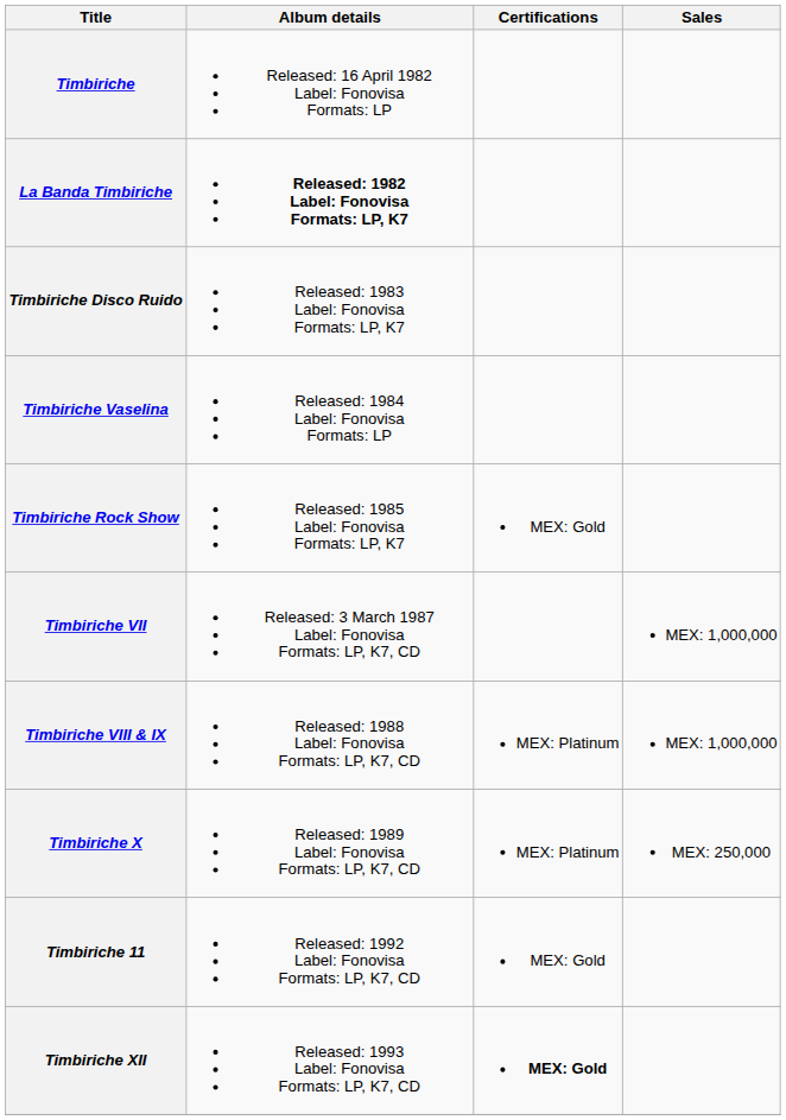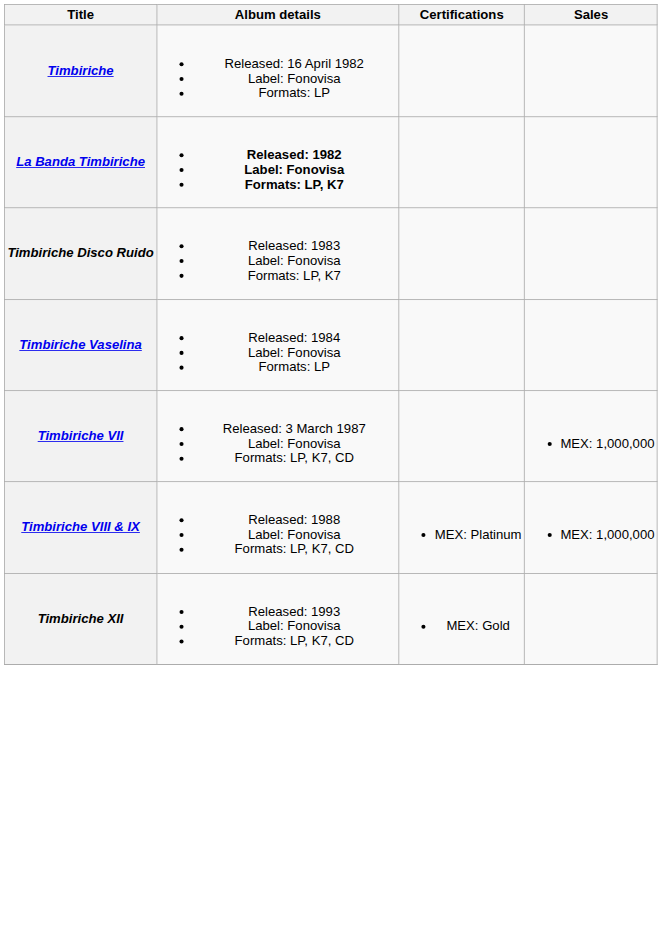- row: Timbiriche Rock Show | Released: 1985 Label: Fonovisa Formats: LP, K7 | MEX: Gold
- row: Timbiriche X | Released: 1989 Label: Fonovisa Formats: LP, K7, CD | MEX: Platinum | MEX: 250,000
- row: Timbiriche 11 | Released: 1992 Label: Fonovisa Formats: LP, K7, CD | MEX: Gold
Timbiriche XII | Certifications: bold -> normal
